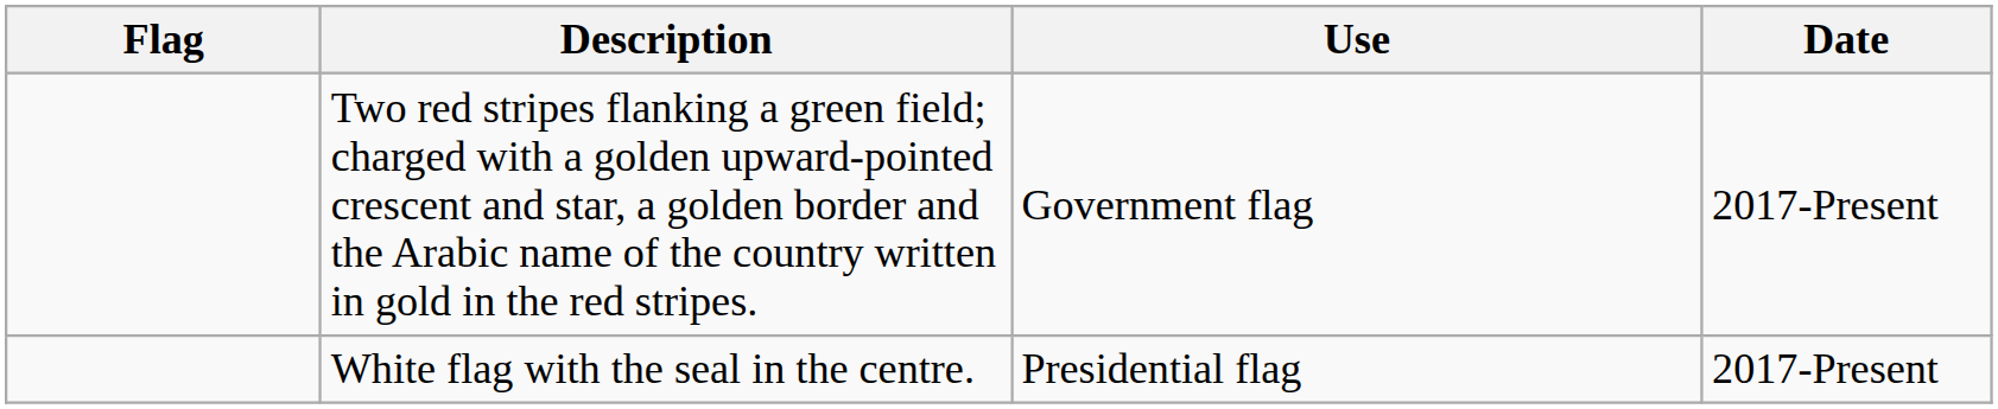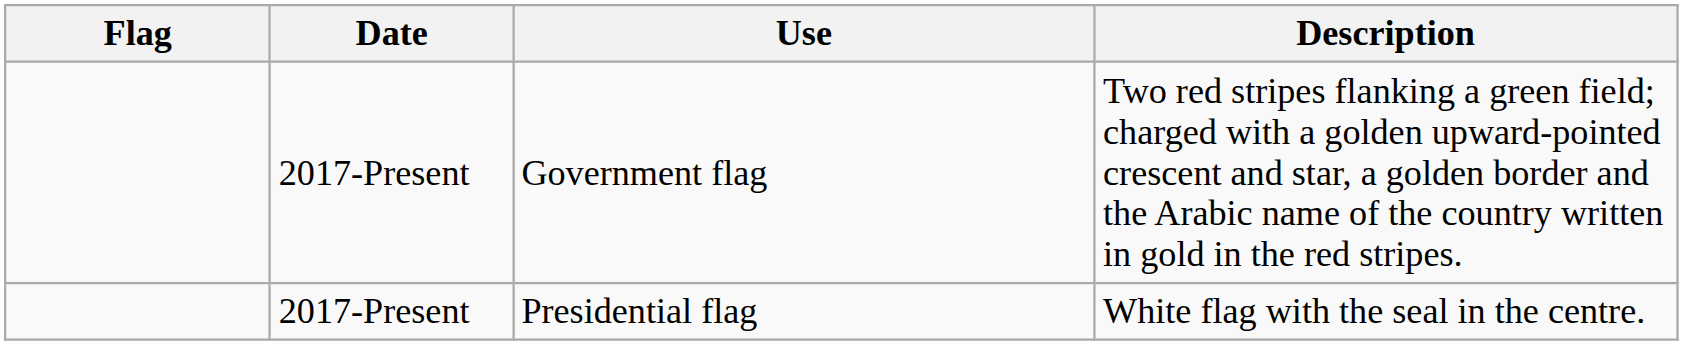columns swapped: Date <-> Description
